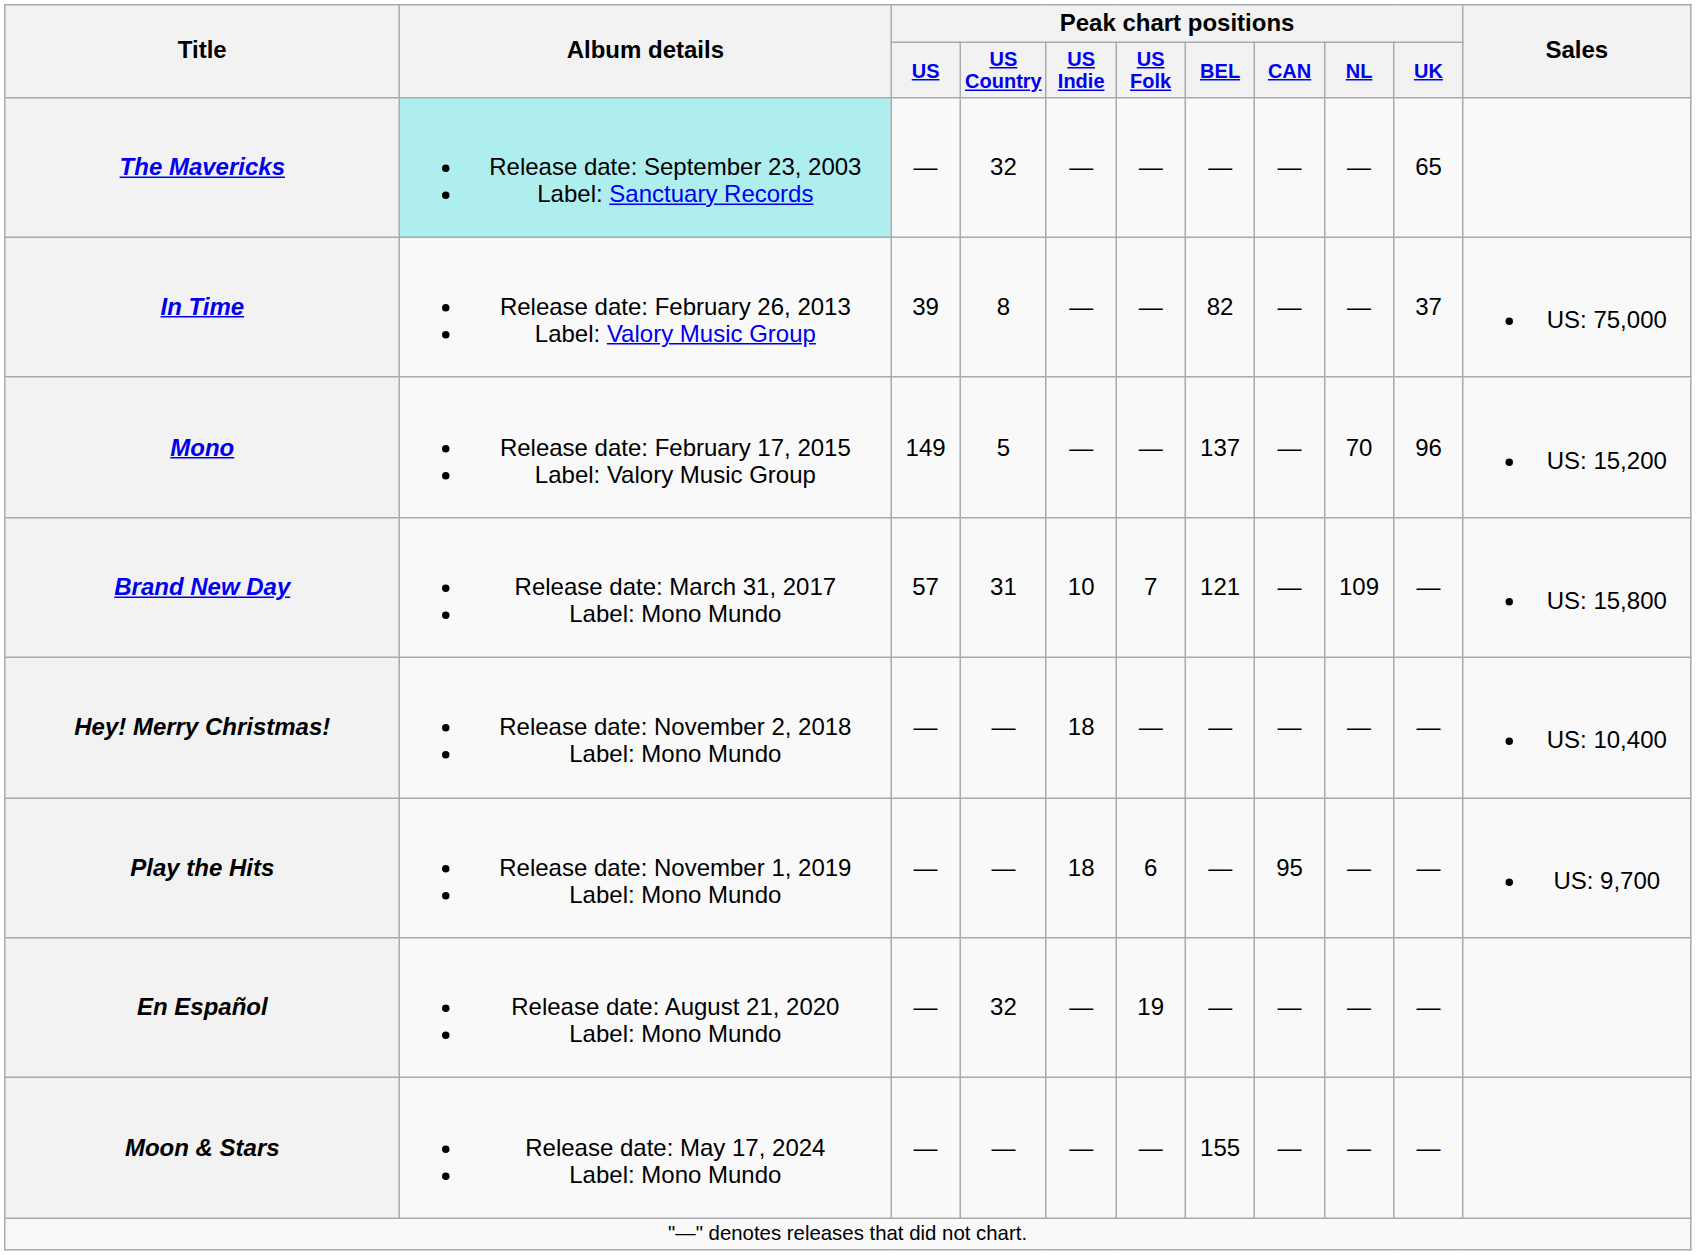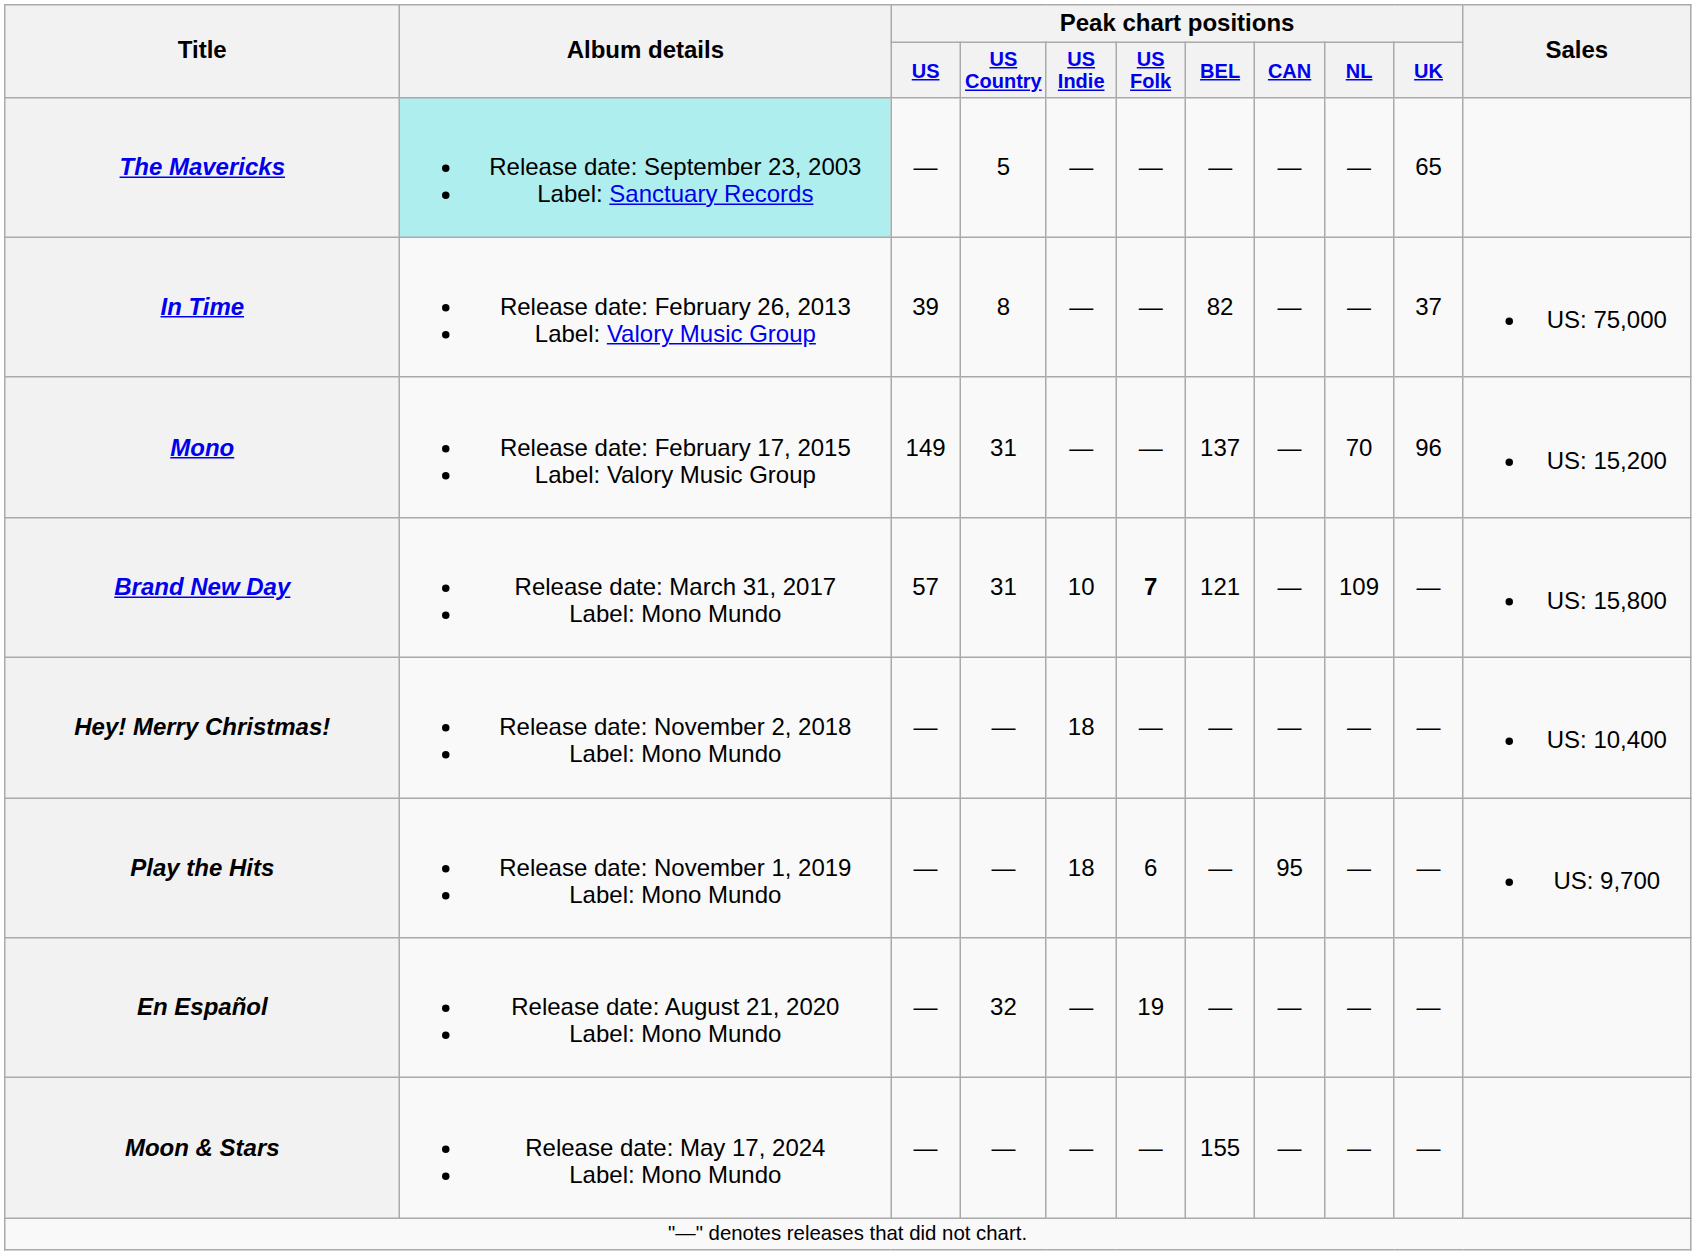The Mavericks | Peak chart positions / US Country: 32 -> 5
Mono | Peak chart positions / US Country: 5 -> 31
Brand New Day | Peak chart positions / US Folk: normal -> bold
